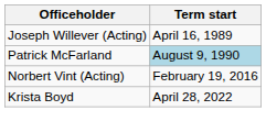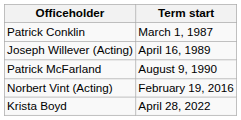+ row: Patrick Conklin | March 1, 1987
Patrick McFarland | Term start: lightblue background -> no background
